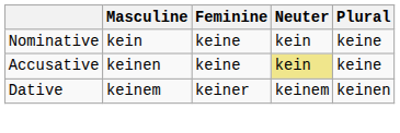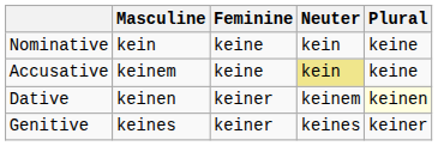Accusative | Masculine: keinen -> keinem
Dative | Masculine: keinem -> keinen
Dative | Plural: no background -> lightyellow background
+ row: Genitive | keines | keiner | keines | keiner
